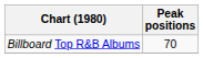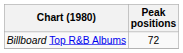Billboard Top R&B Albums | Peak positions: 70 -> 72
